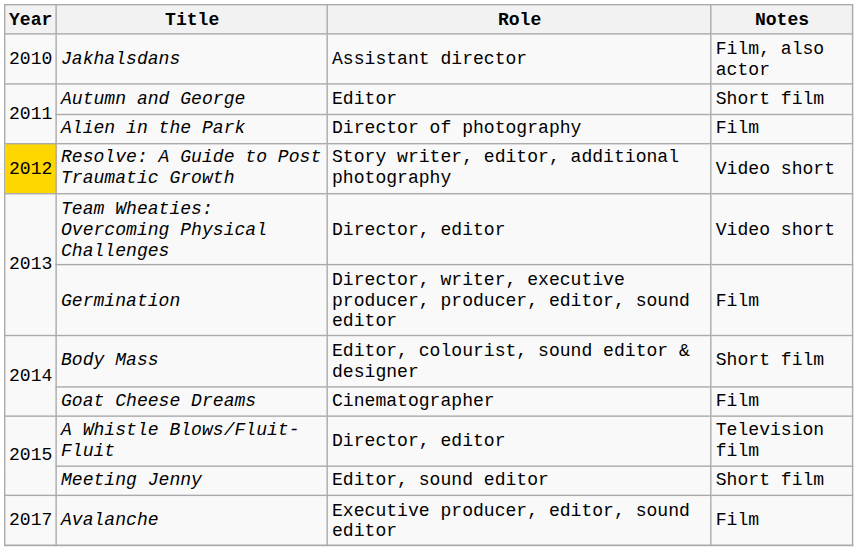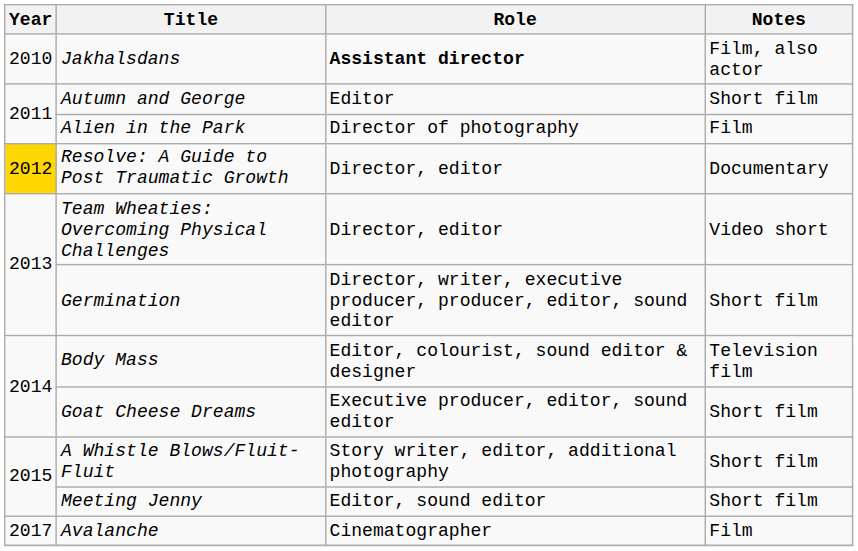Jakhalsdans | Role: normal -> bold
Resolve: A Guide to Post Traumatic Growth | Role: Story writer, editor, additional photography -> Director, editor
Resolve: A Guide to Post Traumatic Growth | Notes: Video short -> Documentary
Germination | Notes: Film -> Short film
Body Mass | Notes: Short film -> Television film
Goat Cheese Dreams | Role: Cinematographer -> Executive producer, editor, sound editor
Goat Cheese Dreams | Notes: Film -> Short film
A Whistle Blows/Fluit-Fluit | Role: Director, editor -> Story writer, editor, additional photography
A Whistle Blows/Fluit-Fluit | Notes: Television film -> Short film
Avalanche | Role: Executive producer, editor, sound editor -> Cinematographer
